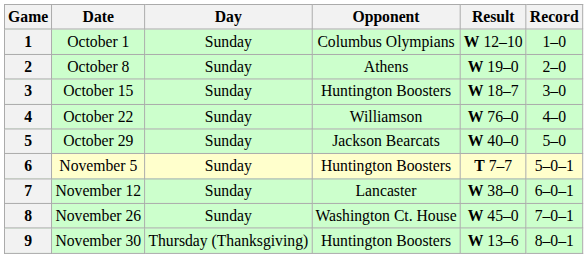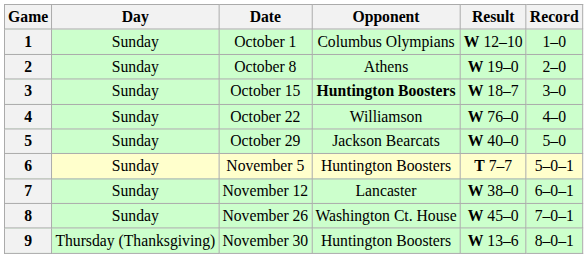columns swapped: Date <-> Day
3 | Opponent: normal -> bold
